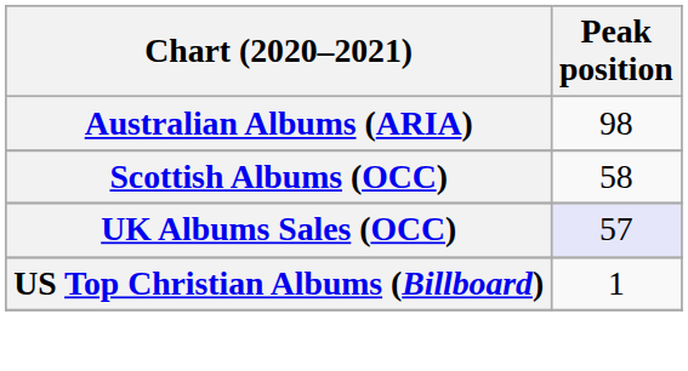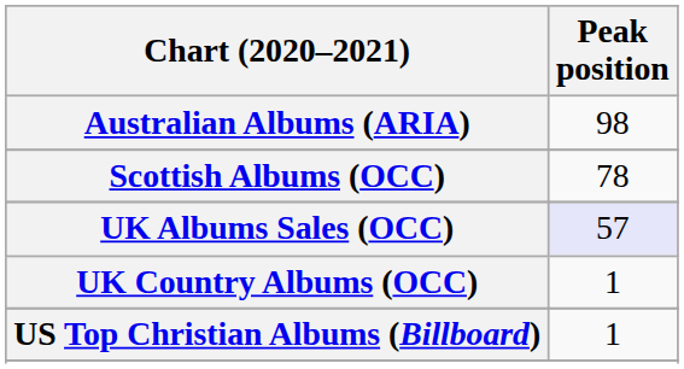Scottish Albums (OCC) | Peak position: 58 -> 78
+ row: UK Country Albums (OCC) | 1
